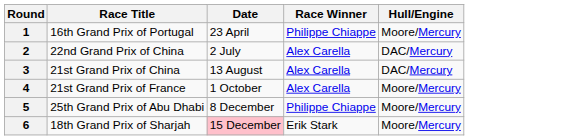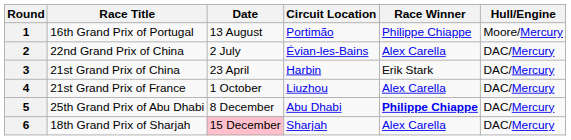+ column: Circuit Location | Portimão | Évian-les-Bains | Harbin | Liuzhou | Abu Dhabi | Sharjah
1 | Date: 23 April -> 13 August
3 | Date: 13 August -> 23 April
3 | Race Winner: Alex Carella -> Erik Stark
4 | Hull/Engine: Moore/Mercury -> DAC/Mercury
5 | Race Winner: normal -> bold
5 | Hull/Engine: Moore/Mercury -> DAC/Mercury
6 | Race Winner: Erik Stark -> Alex Carella
6 | Hull/Engine: Moore/Mercury -> DAC/Mercury
